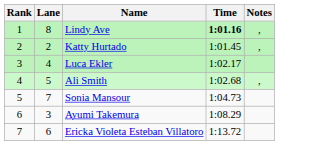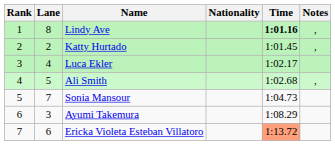+ column: Nationality
Ericka Violeta Esteban Villatoro | Time: no background -> lightsalmon background
